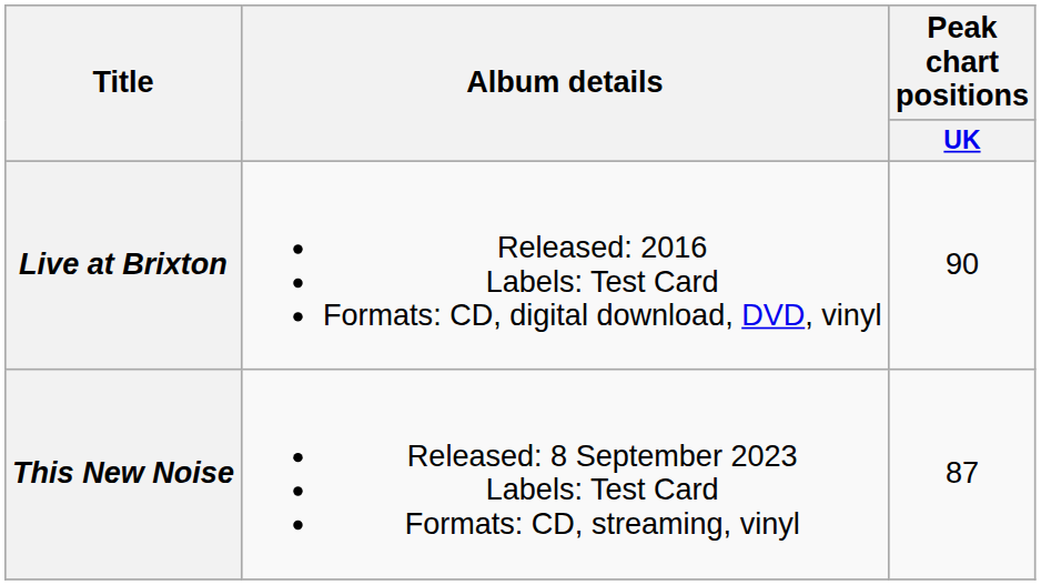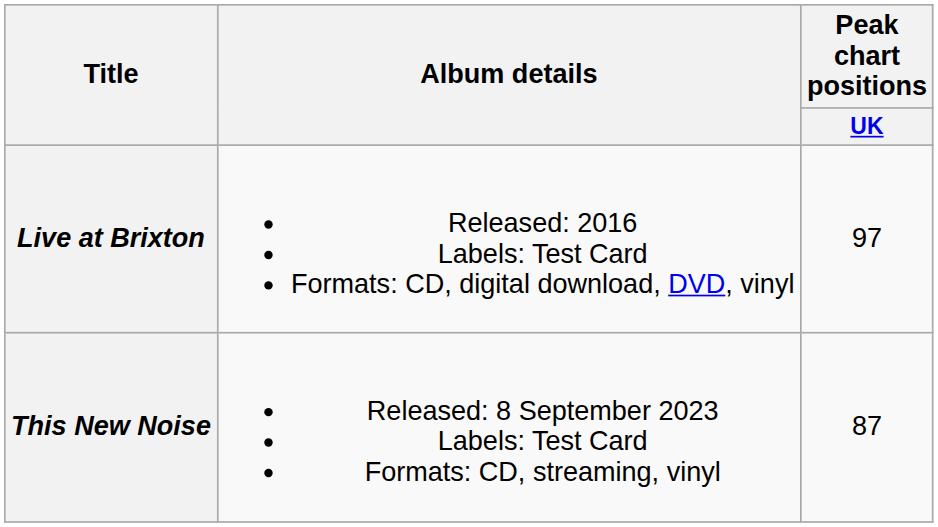Live at Brixton | Peak chart positions / UK: 90 -> 97
